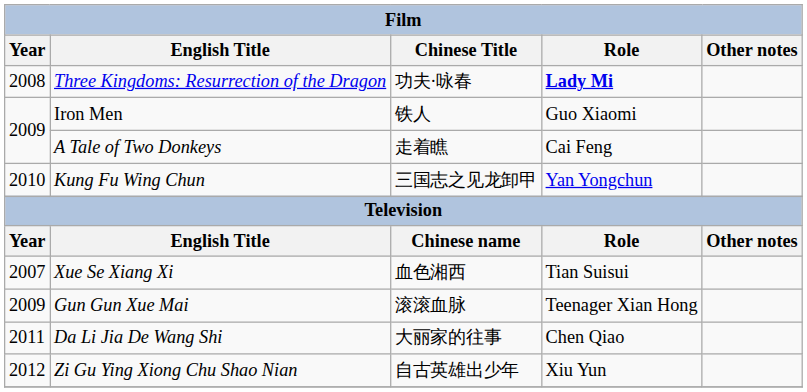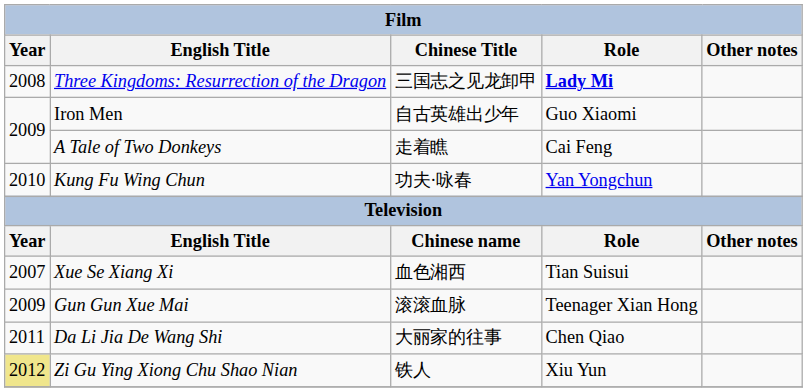Three Kingdoms: Resurrection of the Dragon | Chinese Title: 功夫·咏春 -> 三国志之见龙卸甲
Iron Men | Chinese Title: 铁人 -> 自古英雄出少年
Kung Fu Wing Chun | Chinese Title: 三国志之见龙卸甲 -> 功夫·咏春
Zi Gu Ying Xiong Chu Shao Nian | Year: no background -> khaki background
Zi Gu Ying Xiong Chu Shao Nian | Chinese Title: 自古英雄出少年 -> 铁人
